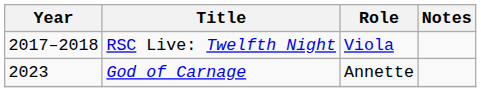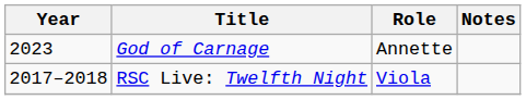rows swapped: RSC Live: Twelfth Night <-> God of Carnage
